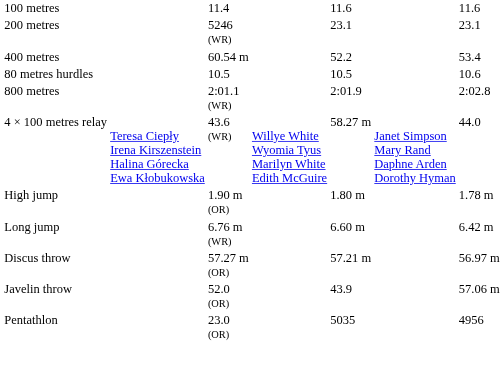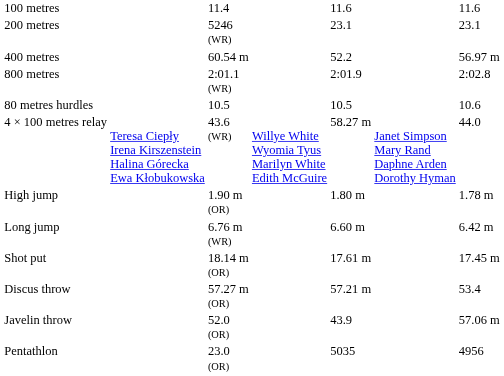400 metres | column 7: 53.4 -> 56.97 m
rows swapped: 800 metres <-> 80 metres hurdles
+ row: Shot put | 18.14 m (OR) | 17.61 m | 17.45 m
Discus throw | column 7: 56.97 m -> 53.4
